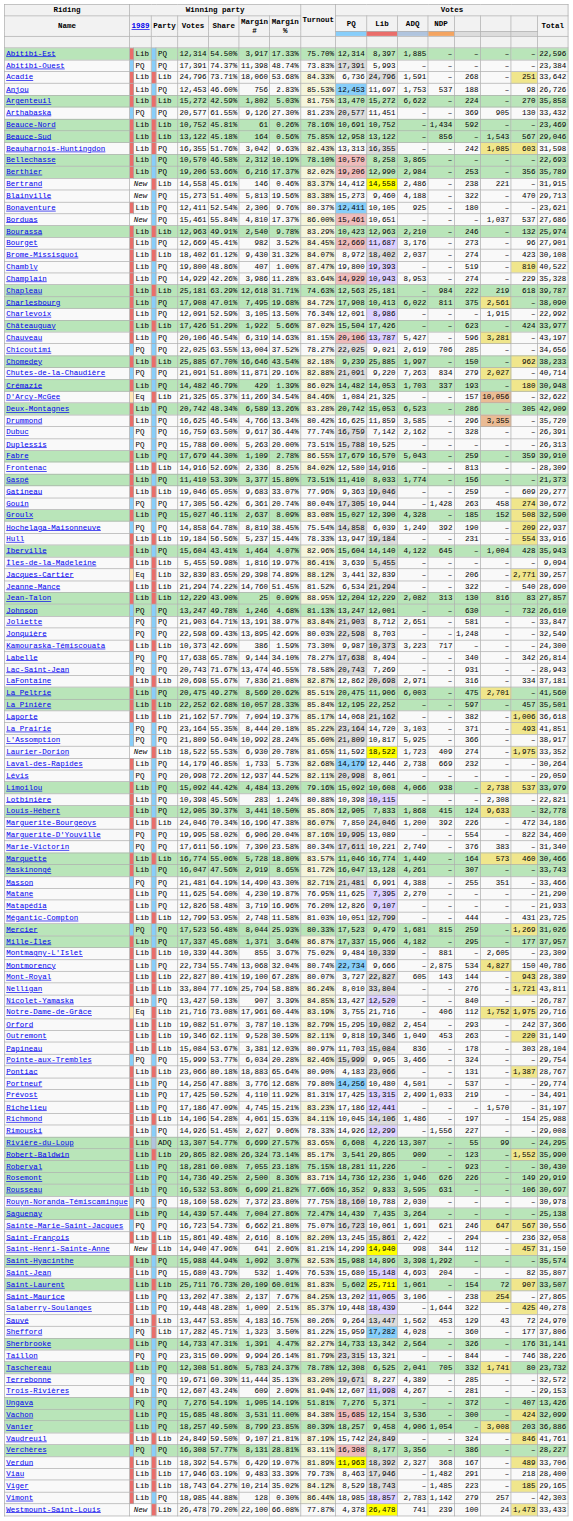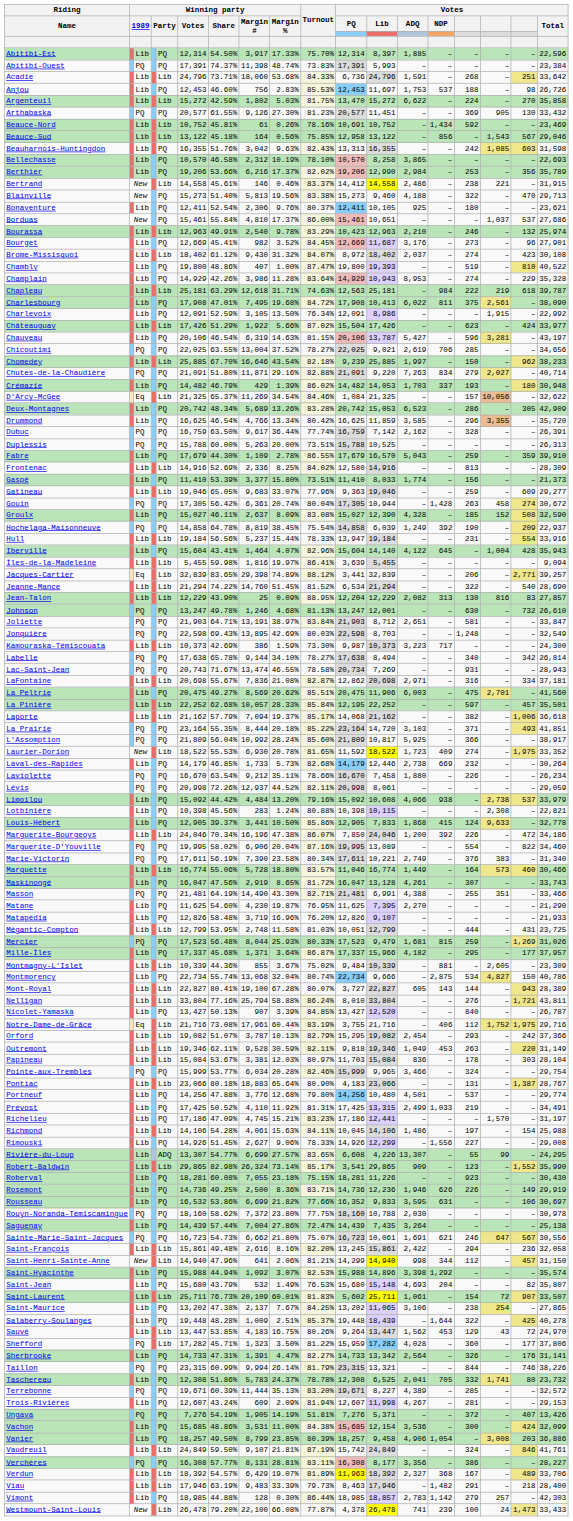Deux-Montagnes | Winning party / Margin #: 6,589 -> 5,689
Lac-Saint-Jean | Votes / PQ: 20,743 -> 20,734
+ row: Laviolette | PQ | PQ | 16,670 | 63.54% | 9,212 | 35.11% | 78.66% | 16,670 | 7,458 | 1,880 | – | 226 | – | – | 26,234
- row: Viger | Lib | Lib | 18,743 | 64.27% | 10,214 | 35.02% | 84.12% | 8,529 | 18,743 | – | 1,485 | 223 | – | 185 | 29,165
